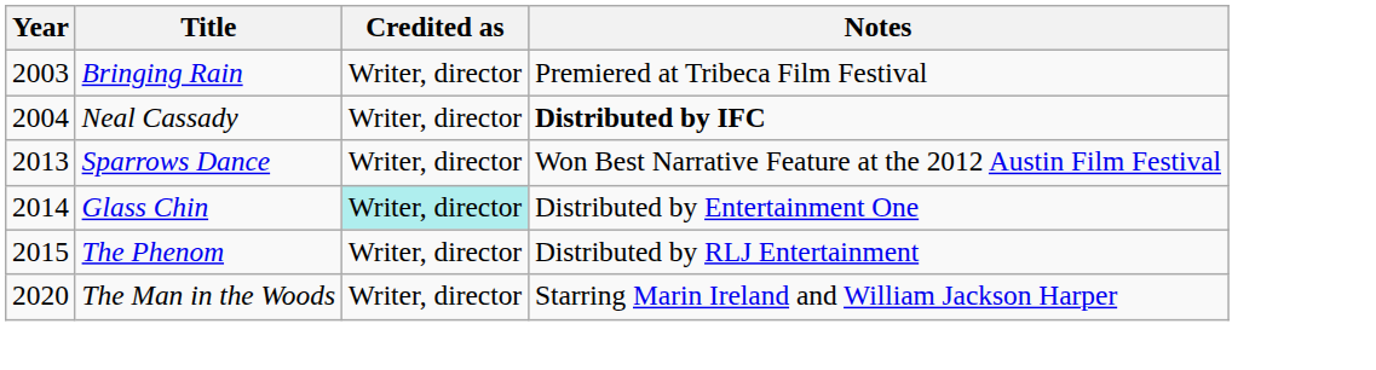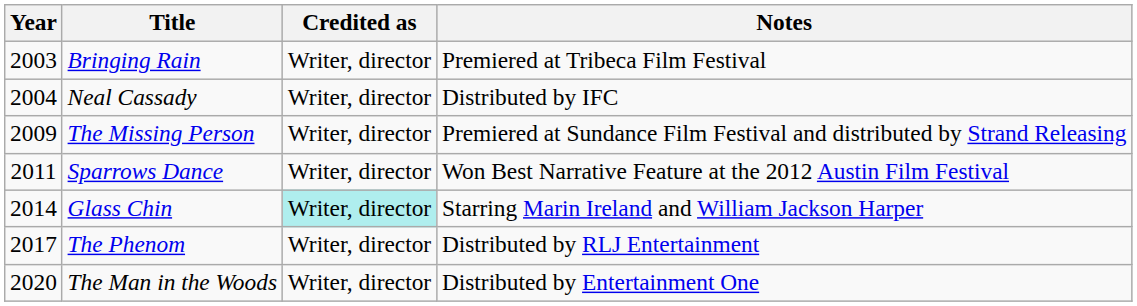Neal Cassady | Notes: bold -> normal
+ row: 2009 | The Missing Person | Writer, director | Premiered at Sundance Film Festival and distributed by Strand Releasing
Sparrows Dance | Year: 2013 -> 2011
Glass Chin | Notes: Distributed by Entertainment One -> Starring Marin Ireland and William Jackson Harper
The Phenom | Year: 2015 -> 2017
The Man in the Woods | Notes: Starring Marin Ireland and William Jackson Harper -> Distributed by Entertainment One
